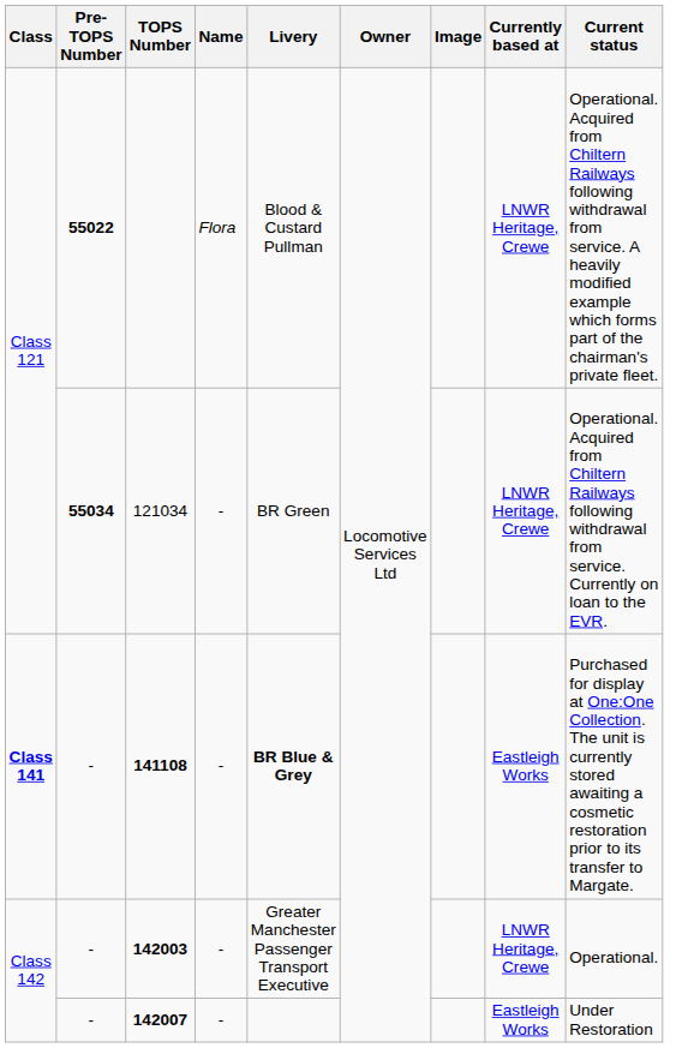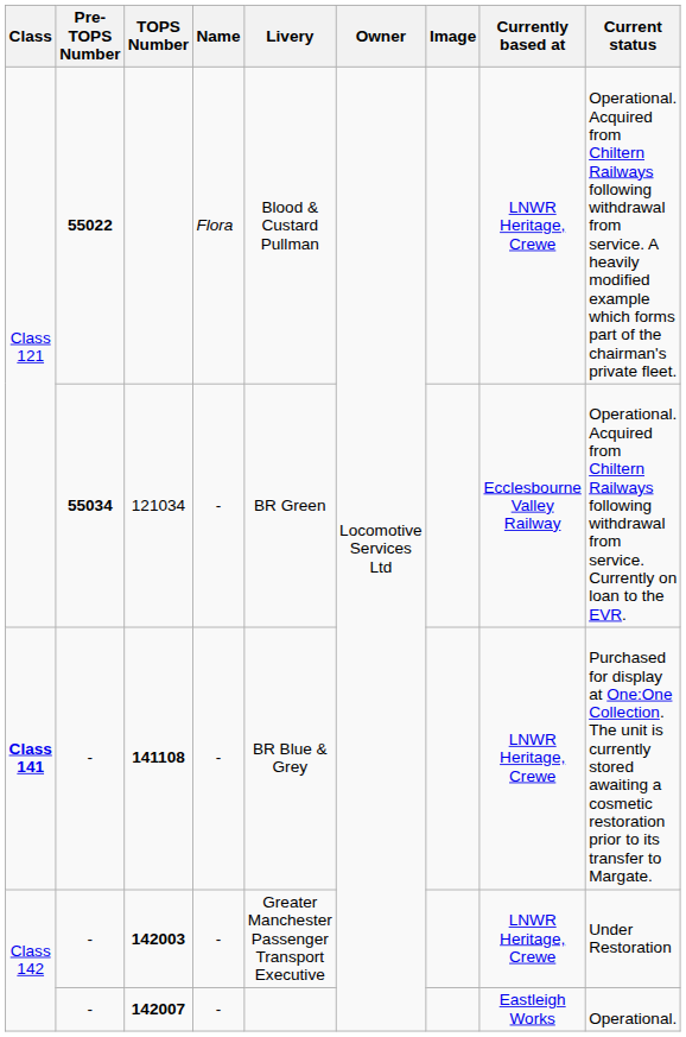121034 | Currently based at: LNWR Heritage, Crewe -> Ecclesbourne Valley Railway
141108 | Livery: bold -> normal
141108 | Currently based at: Eastleigh Works -> LNWR Heritage, Crewe
142003 | Current status: Operational. -> Under Restoration
142007 | Current status: Under Restoration -> Operational.
